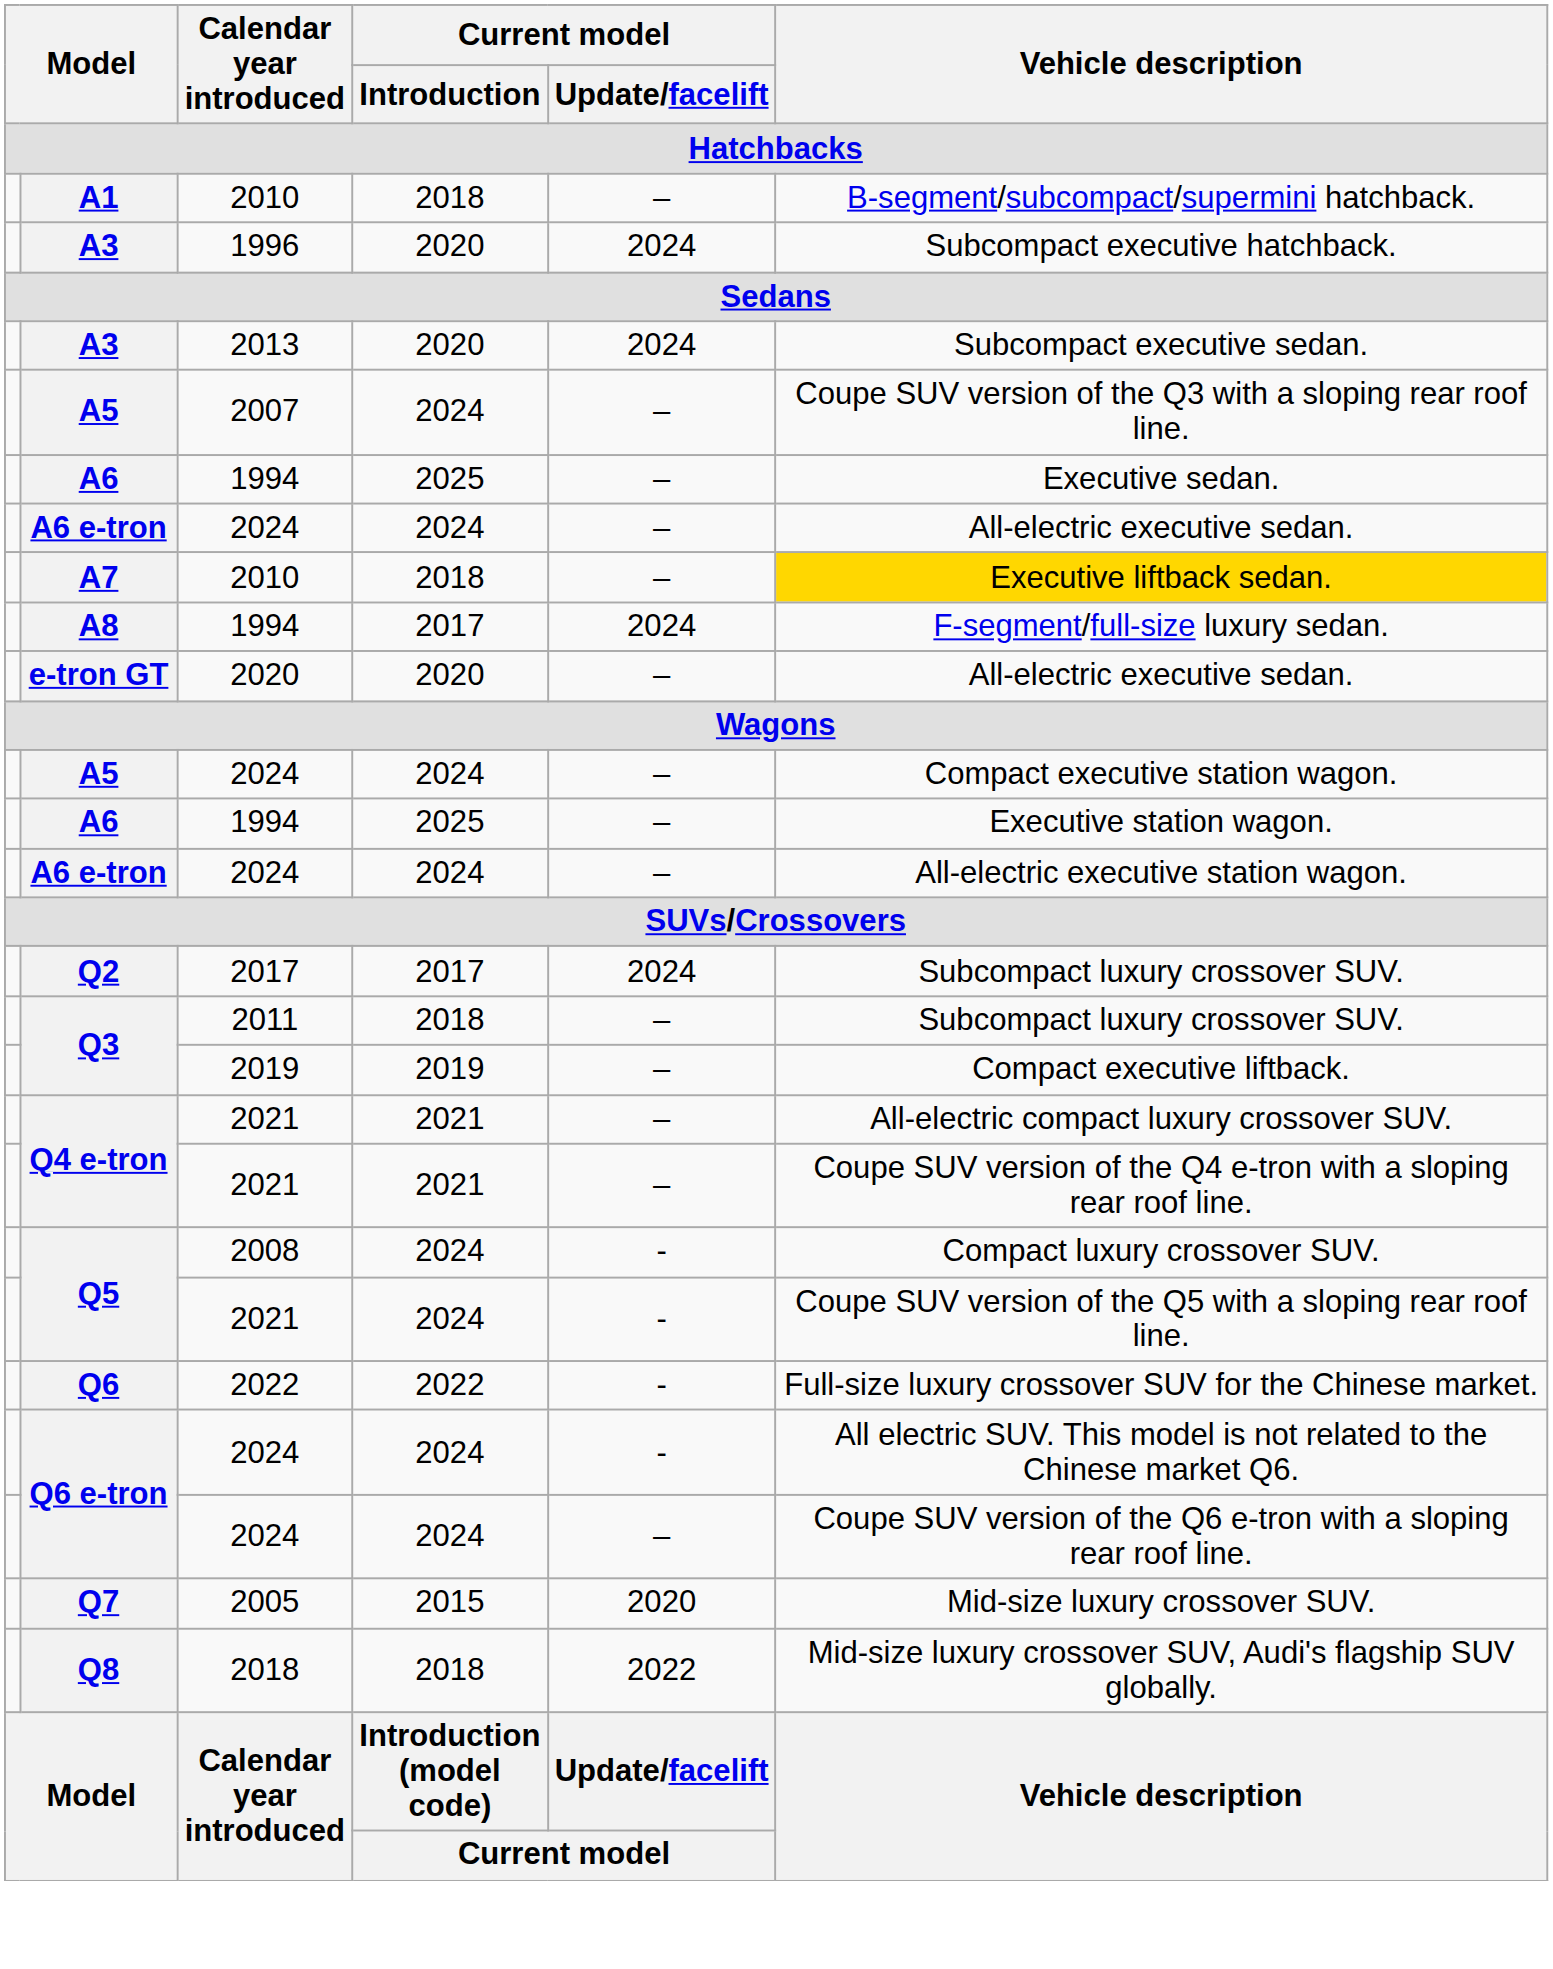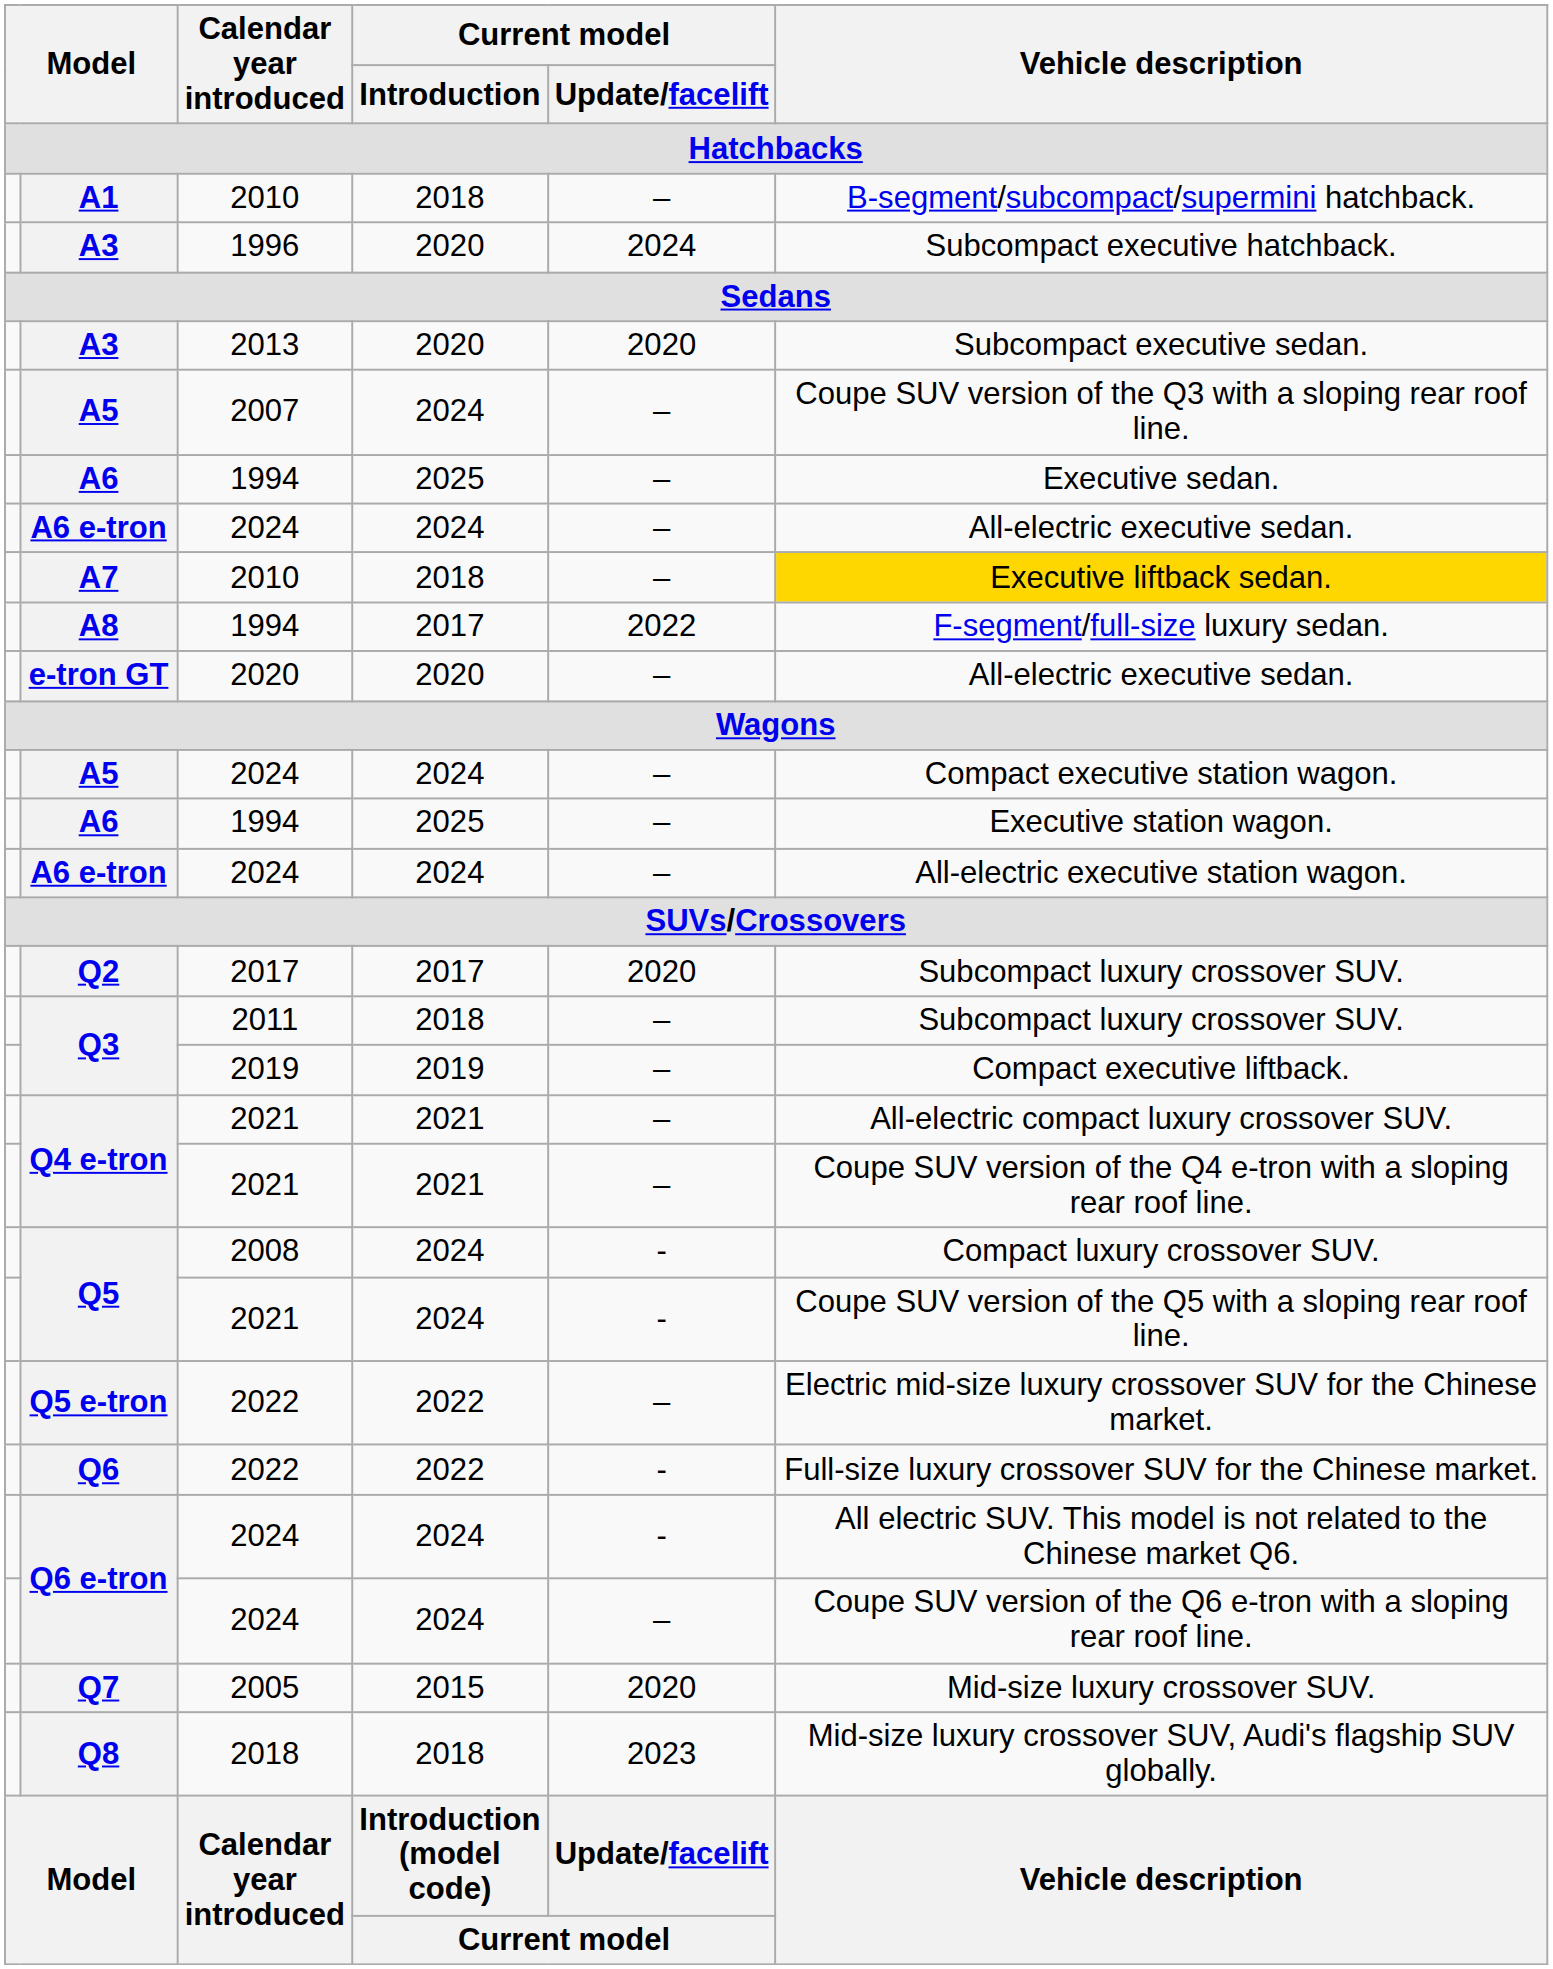A3 / 2013 | Current model / Update/facelift: 2024 -> 2020
A8 | Current model / Update/facelift: 2024 -> 2022
Q2 | Current model / Update/facelift: 2024 -> 2020
+ row: Q5 e-tron | 2022 | 2022 | – | Electric mid-size luxury crossover SUV for the Chinese market.
Q8 | Current model / Update/facelift: 2022 -> 2023
